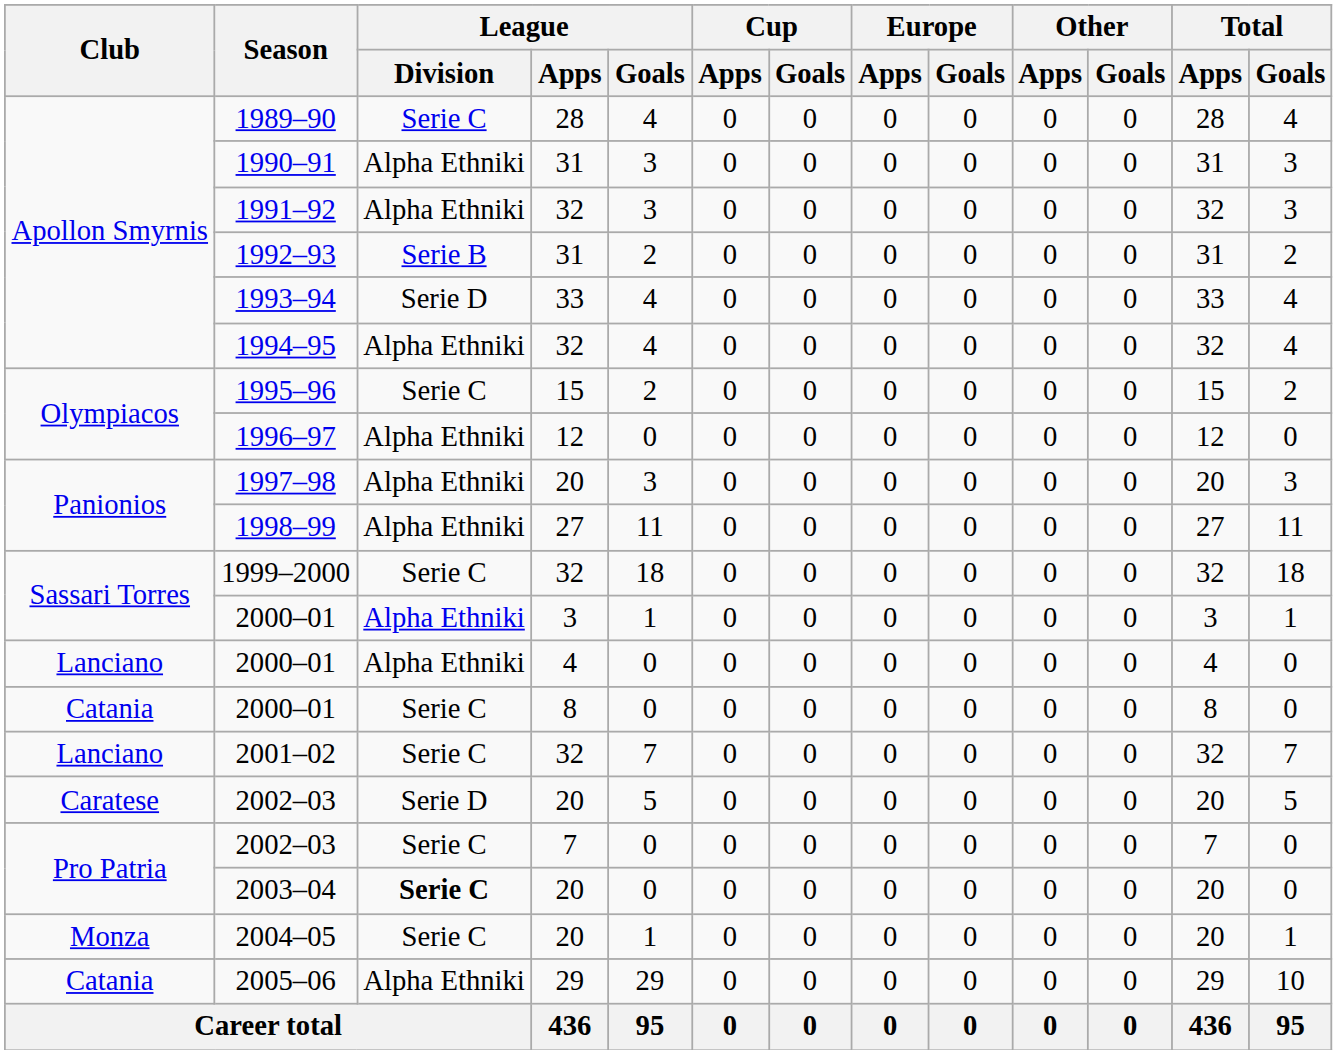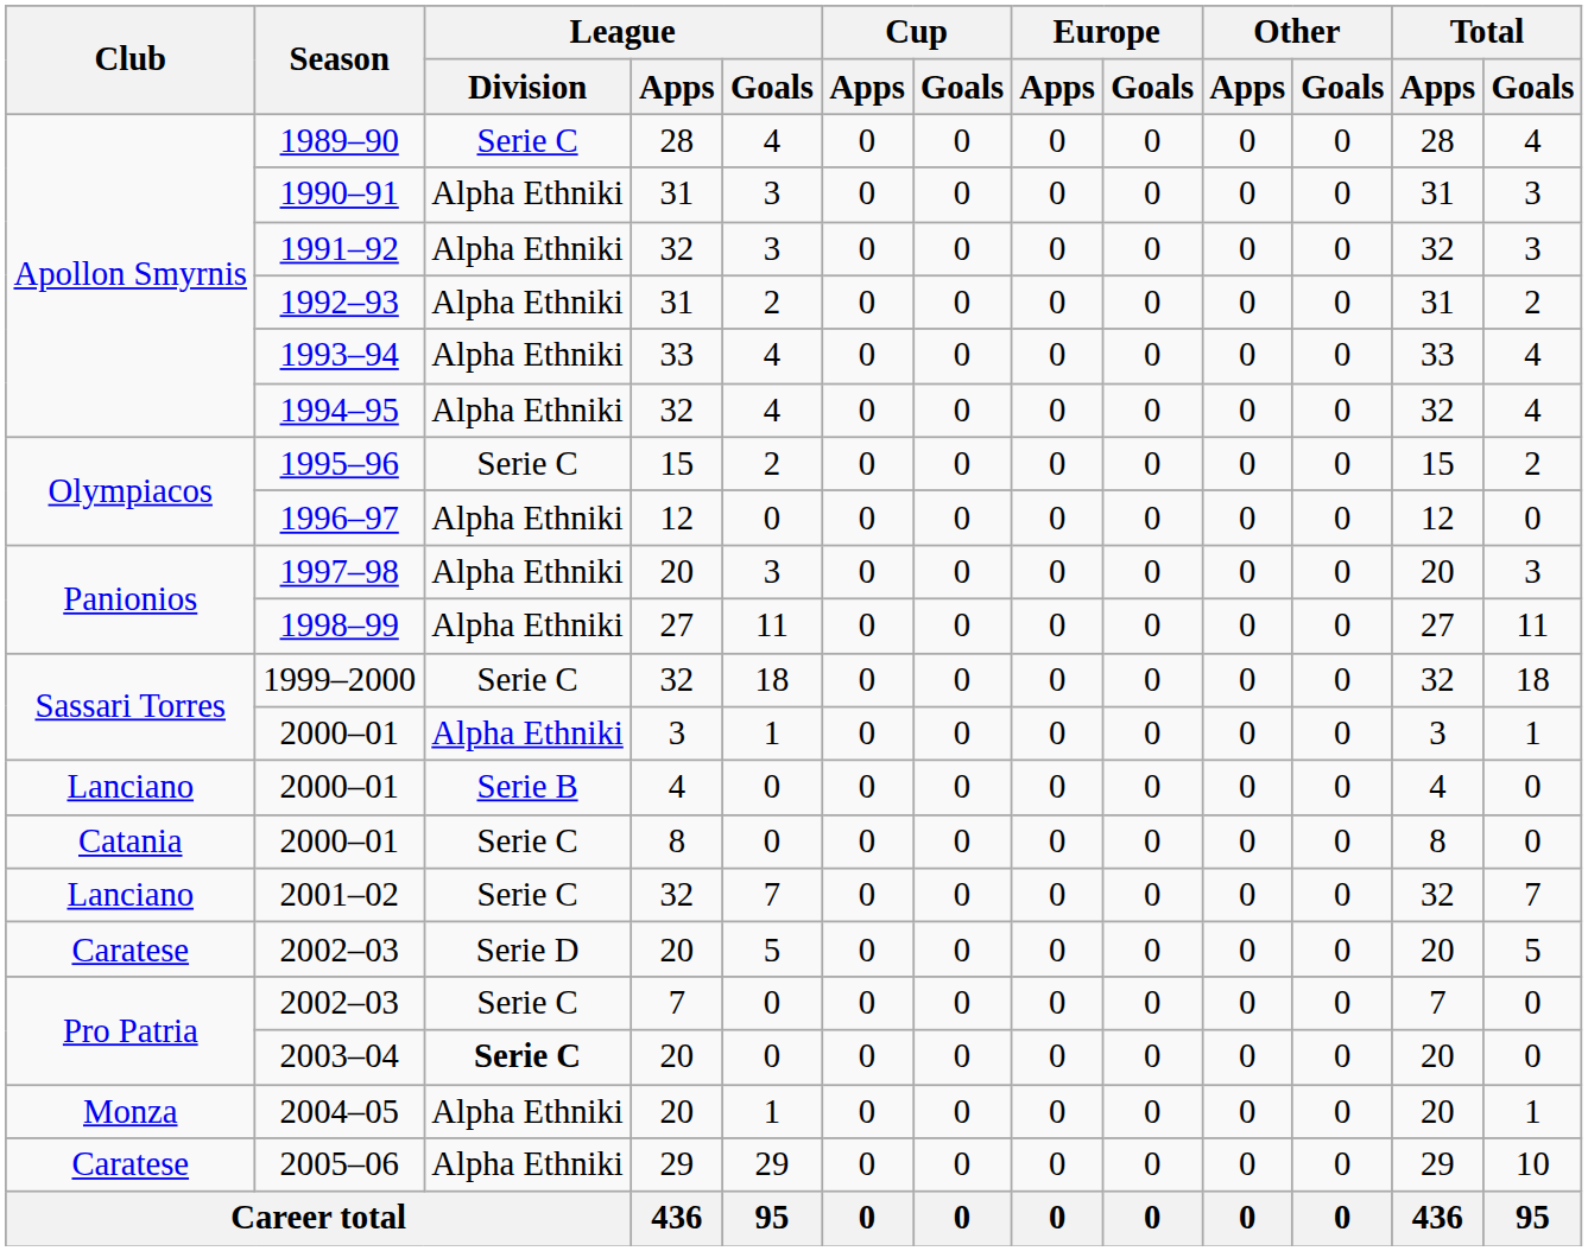1992–93 | League / Division: Serie B -> Alpha Ethniki
1993–94 | League / Division: Serie D -> Alpha Ethniki
2000–01 / 4 | League / Division: Alpha Ethniki -> Serie B
2004–05 | League / Division: Serie C -> Alpha Ethniki
2005–06 | Club: Catania -> Caratese
